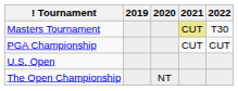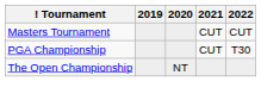Masters Tournament | 2021: khaki background -> no background
Masters Tournament | 2022: T30 -> CUT
PGA Championship | 2022: CUT -> T30
- row: U.S. Open
